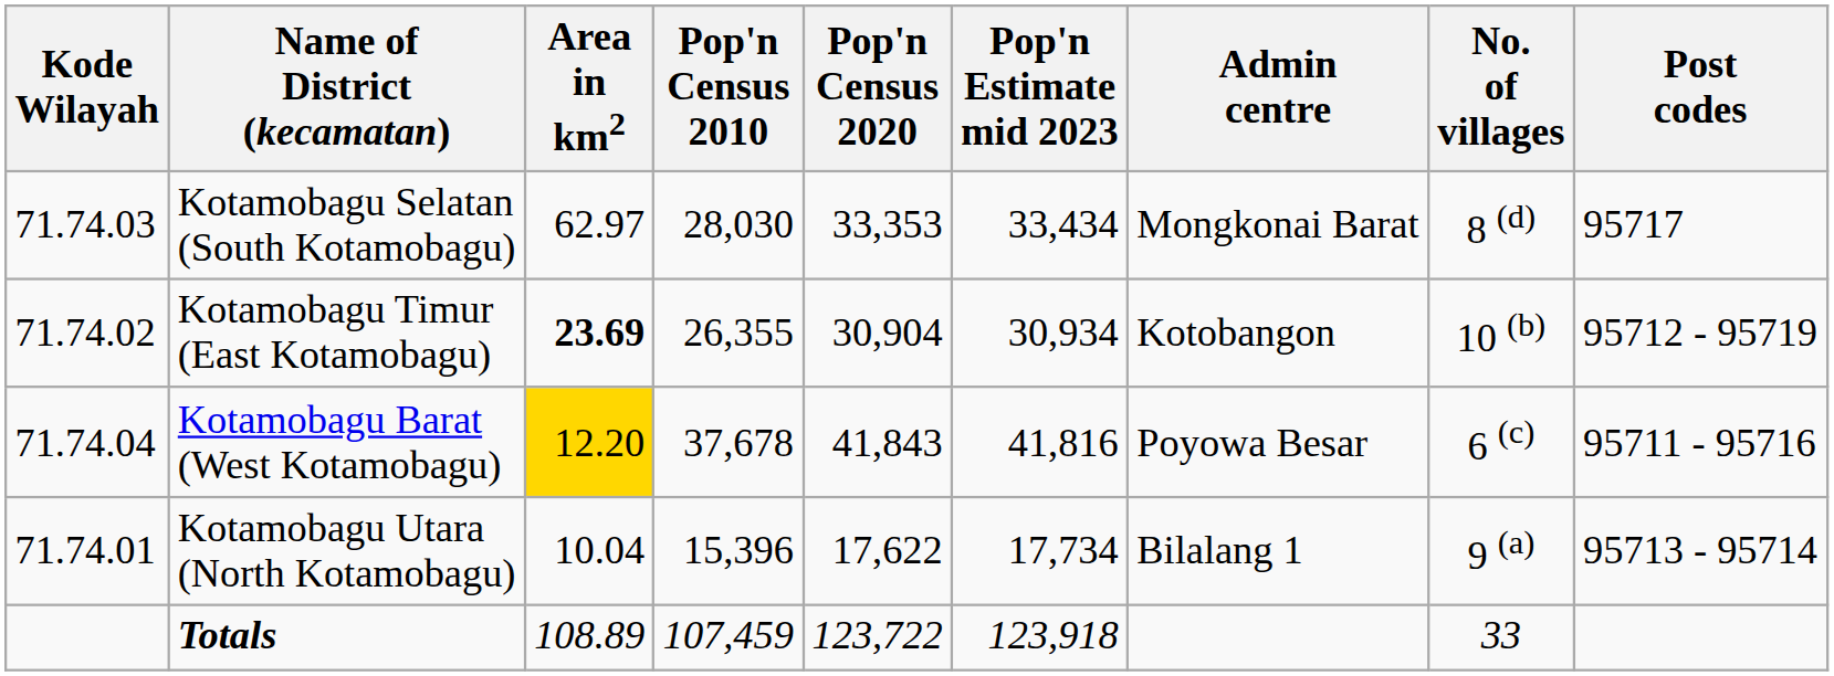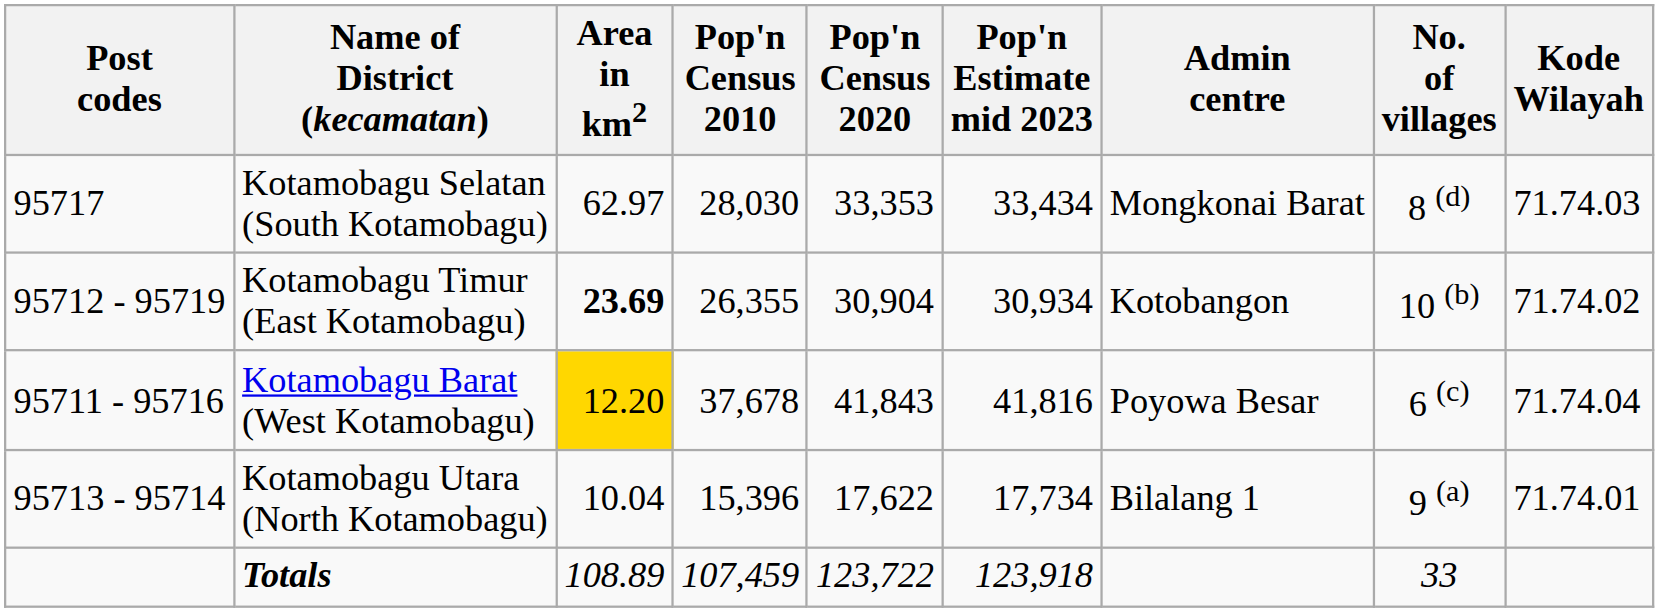columns swapped: Kode Wilayah <-> Post codes
